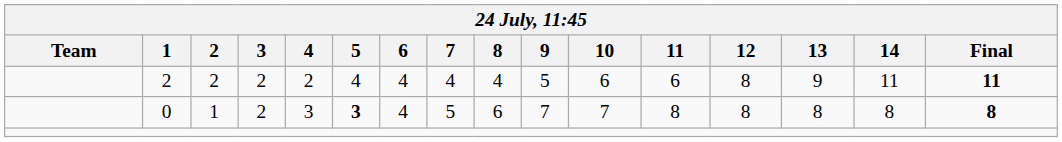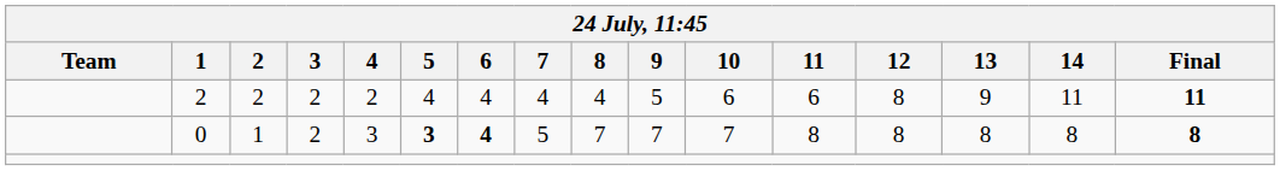0 | 6: normal -> bold
0 | 8: 6 -> 7
